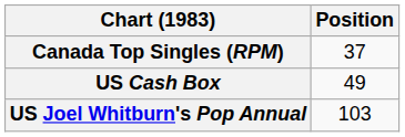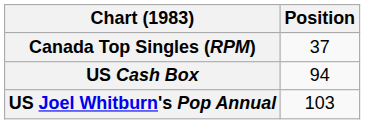US Cash Box | Position: 49 -> 94
